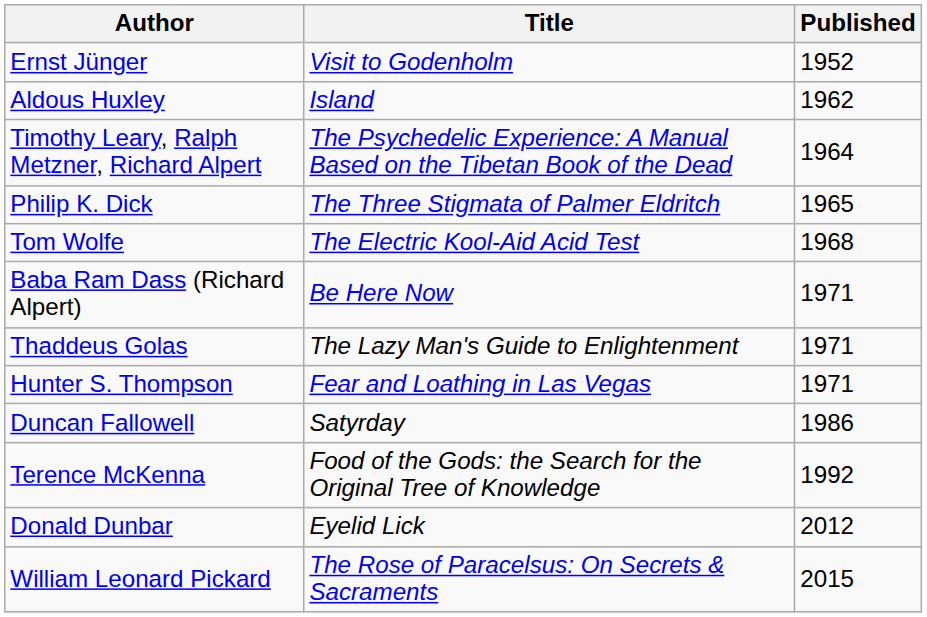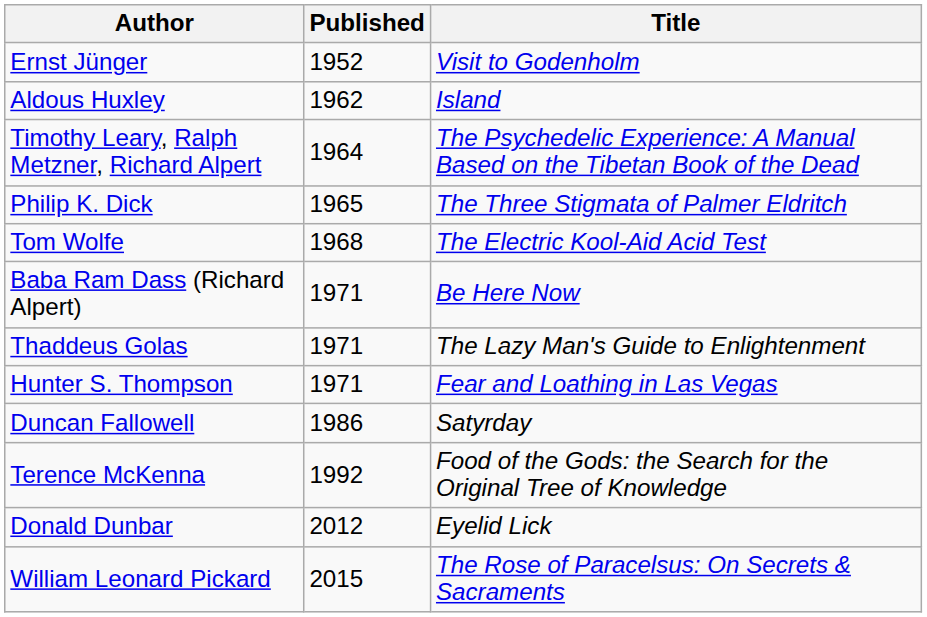columns swapped: Title <-> Published
